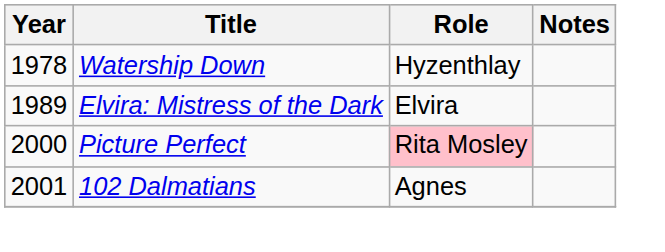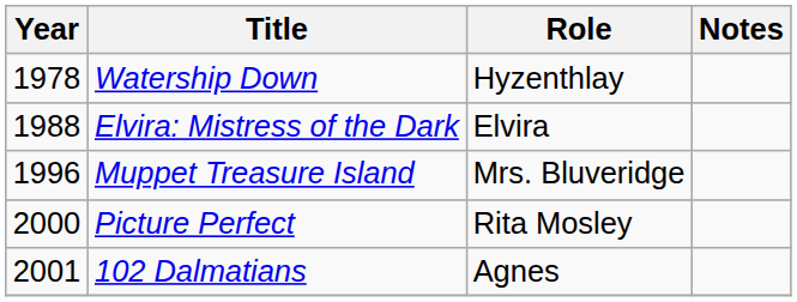Elvira: Mistress of the Dark | Year: 1989 -> 1988
+ row: 1996 | Muppet Treasure Island | Mrs. Bluveridge
Picture Perfect | Role: pink background -> no background
